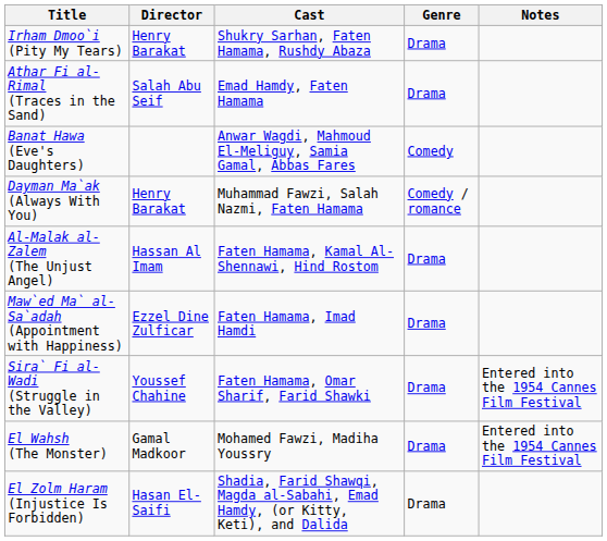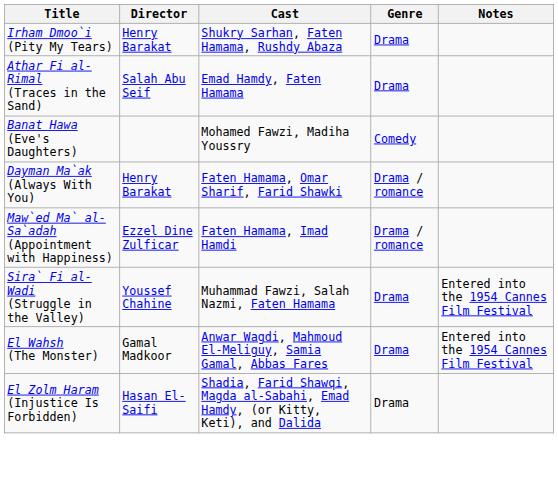Banat Hawa (Eve's Daughters) | Cast: Anwar Wagdi, Mahmoud El-Meliguy, Samia Gamal, Abbas Fares -> Mohamed Fawzi, Madiha Youssry
Dayman Ma`ak (Always With You) | Cast: Muhammad Fawzi, Salah Nazmi, Faten Hamama -> Faten Hamama, Omar Sharif, Farid Shawki
Dayman Ma`ak (Always With You) | Genre: Comedy / romance -> Drama / romance
- row: Al-Malak al-Zalem (The Unjust Angel) | Hassan Al Imam | Faten Hamama, Kamal Al-Shennawi, Hind Rostom | Drama
Maw`ed Ma` al-Sa`adah (Appointment with Happiness) | Genre: Drama -> Drama / romance
Sira` Fi al-Wadi (Struggle in the Valley) | Cast: Faten Hamama, Omar Sharif, Farid Shawki -> Muhammad Fawzi, Salah Nazmi, Faten Hamama
El Wahsh (The Monster) | Cast: Mohamed Fawzi, Madiha Youssry -> Anwar Wagdi, Mahmoud El-Meliguy, Samia Gamal, Abbas Fares
